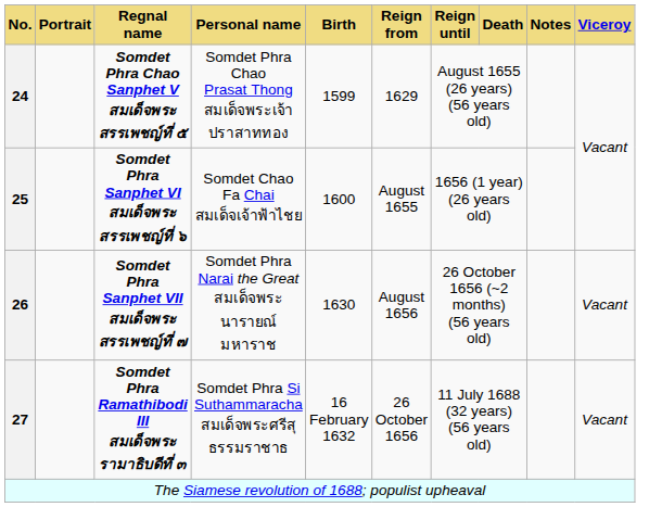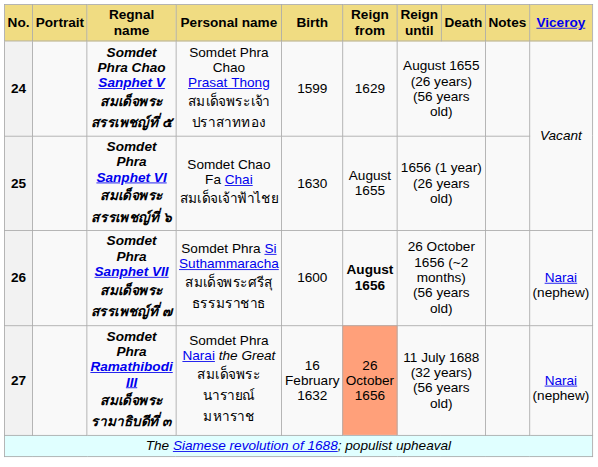Somdet Phra Sanphet VI สมเด็จพระสรรเพชญ์ที่ ๖ | Birth: 1600 -> 1630
Somdet Phra Sanphet VII สมเด็จพระสรรเพชญ์ที่ ๗ | Personal name: Somdet Phra Narai the Great สมเด็จพระนารายณ์มหาราช -> Somdet Phra Si Suthammaracha สมเด็จพระศรีสุธรรมราชาธ
Somdet Phra Sanphet VII สมเด็จพระสรรเพชญ์ที่ ๗ | Birth: 1630 -> 1600
Somdet Phra Sanphet VII สมเด็จพระสรรเพชญ์ที่ ๗ | Reign from: normal -> bold
Somdet Phra Sanphet VII สมเด็จพระสรรเพชญ์ที่ ๗ | Viceroy: Vacant -> Narai (nephew)
Somdet Phra Ramathibodi III สมเด็จพระรามาธิบดีที่ ๓ | Personal name: Somdet Phra Si Suthammaracha สมเด็จพระศรีสุธรรมราชาธ -> Somdet Phra Narai the Great สมเด็จพระนารายณ์มหาราช
Somdet Phra Ramathibodi III สมเด็จพระรามาธิบดีที่ ๓ | Reign from: no background -> lightsalmon background
Somdet Phra Ramathibodi III สมเด็จพระรามาธิบดีที่ ๓ | Viceroy: Vacant -> Narai (nephew)
